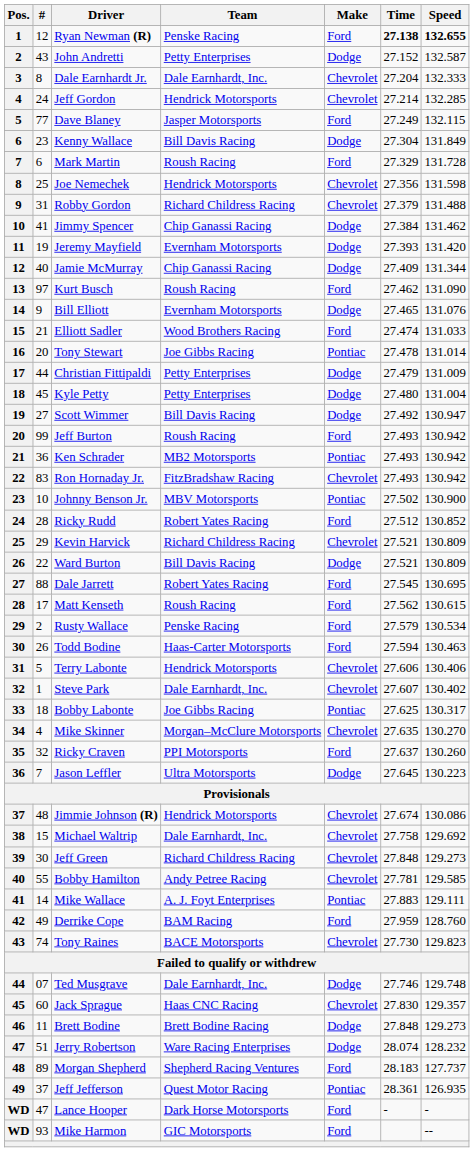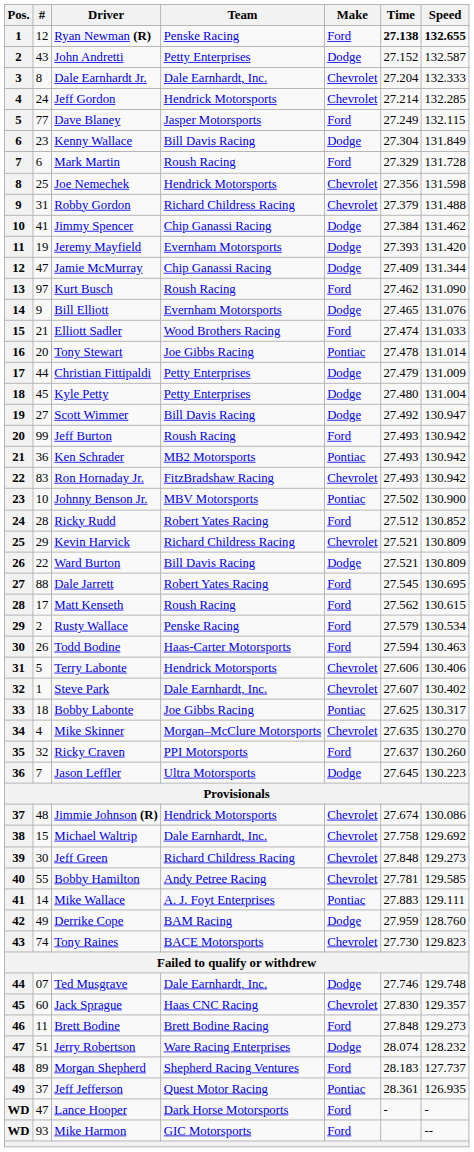Jamie McMurray | #: 40 -> 47
Derrike Cope | Make: Ford -> Dodge
Brett Bodine | Make: Dodge -> Ford
